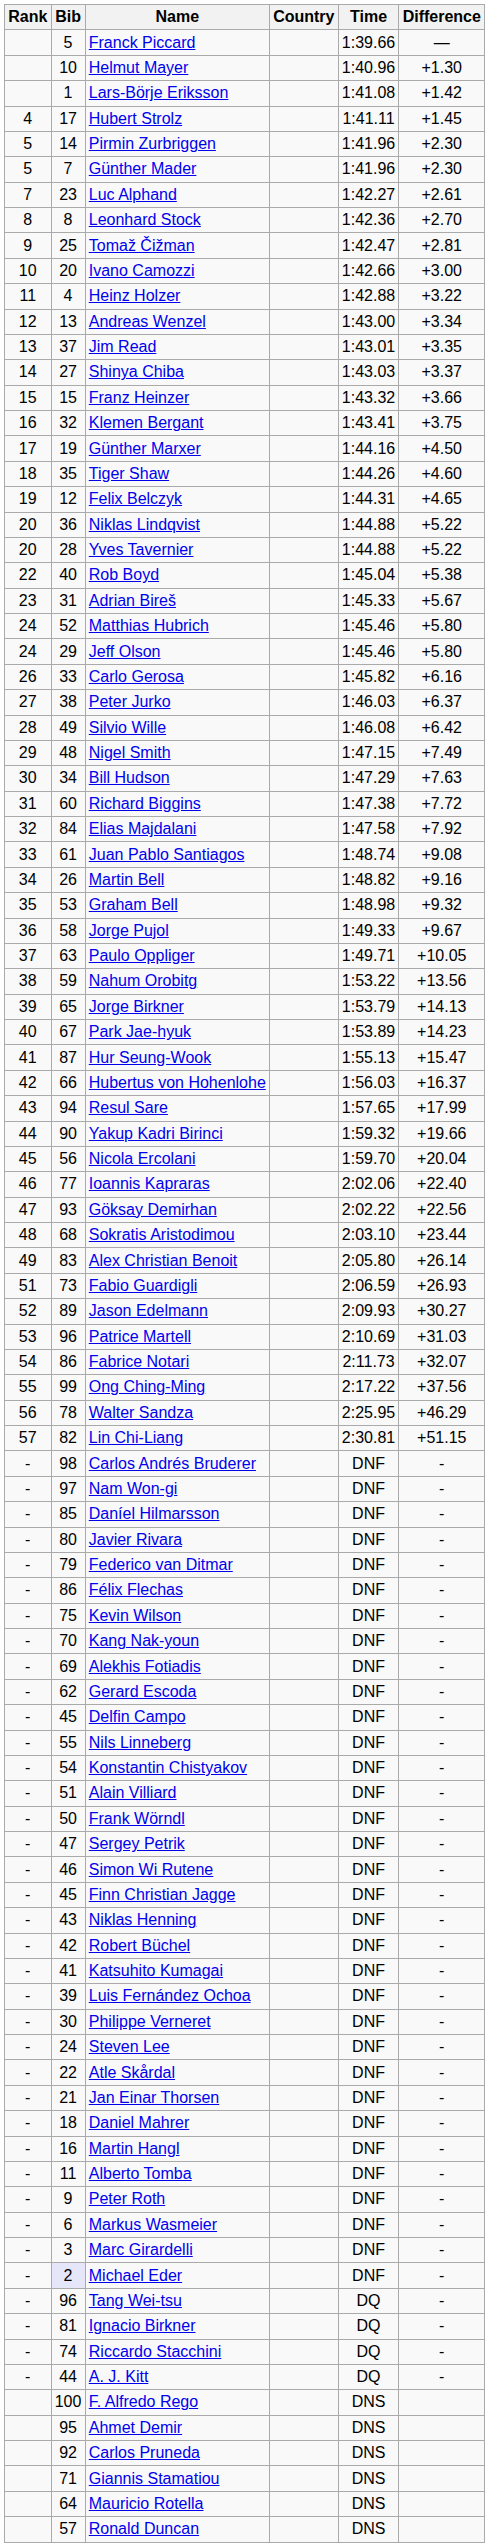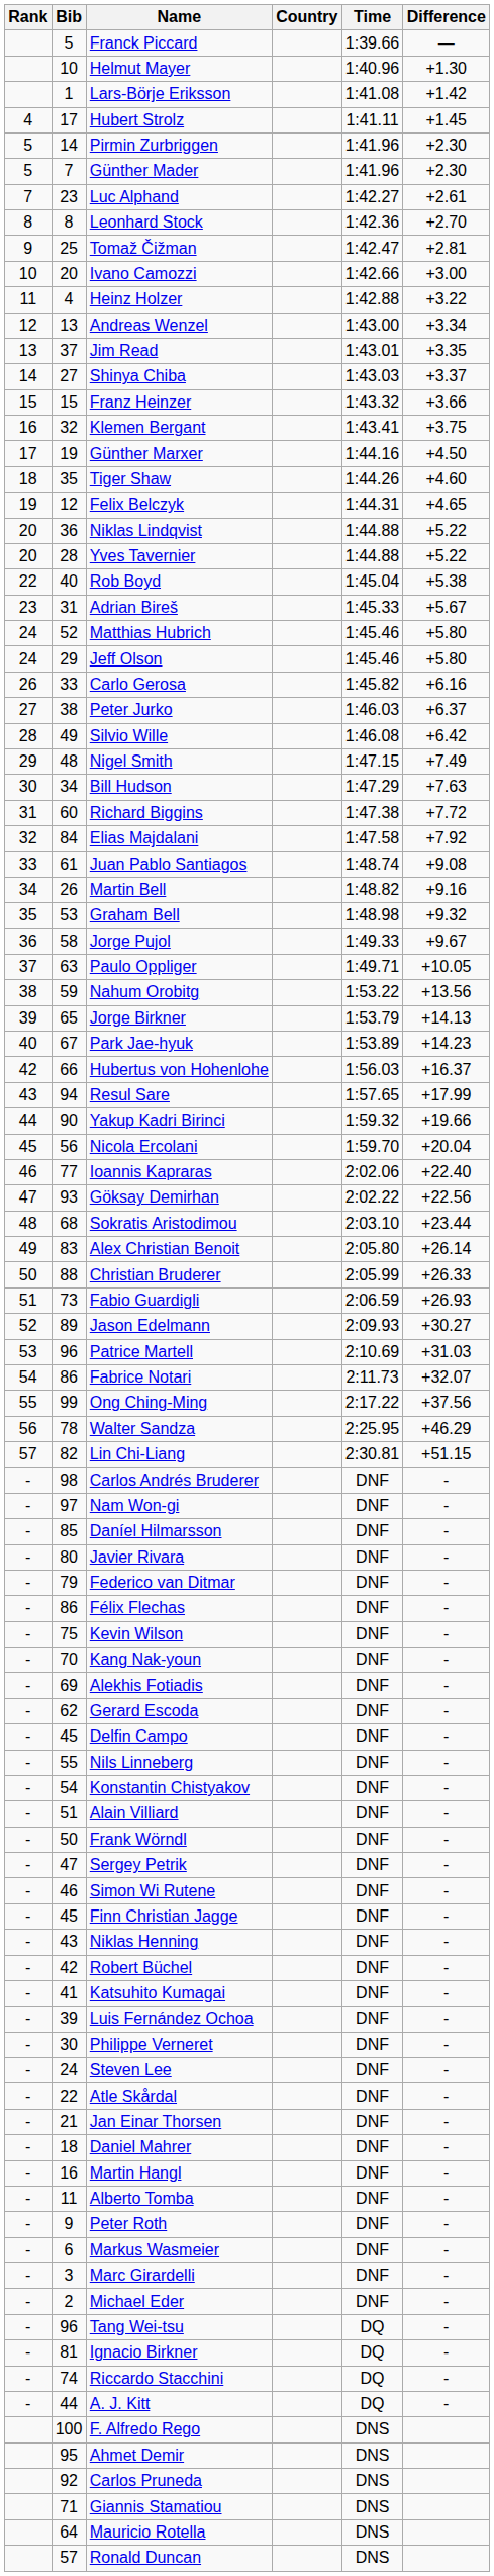- row: 41 | 87 | Hur Seung-Wook | 1:55.13 | +15.47
+ row: 50 | 88 | Christian Bruderer | 2:05.99 | +26.33
Michael Eder | Bib: lavender background -> no background
